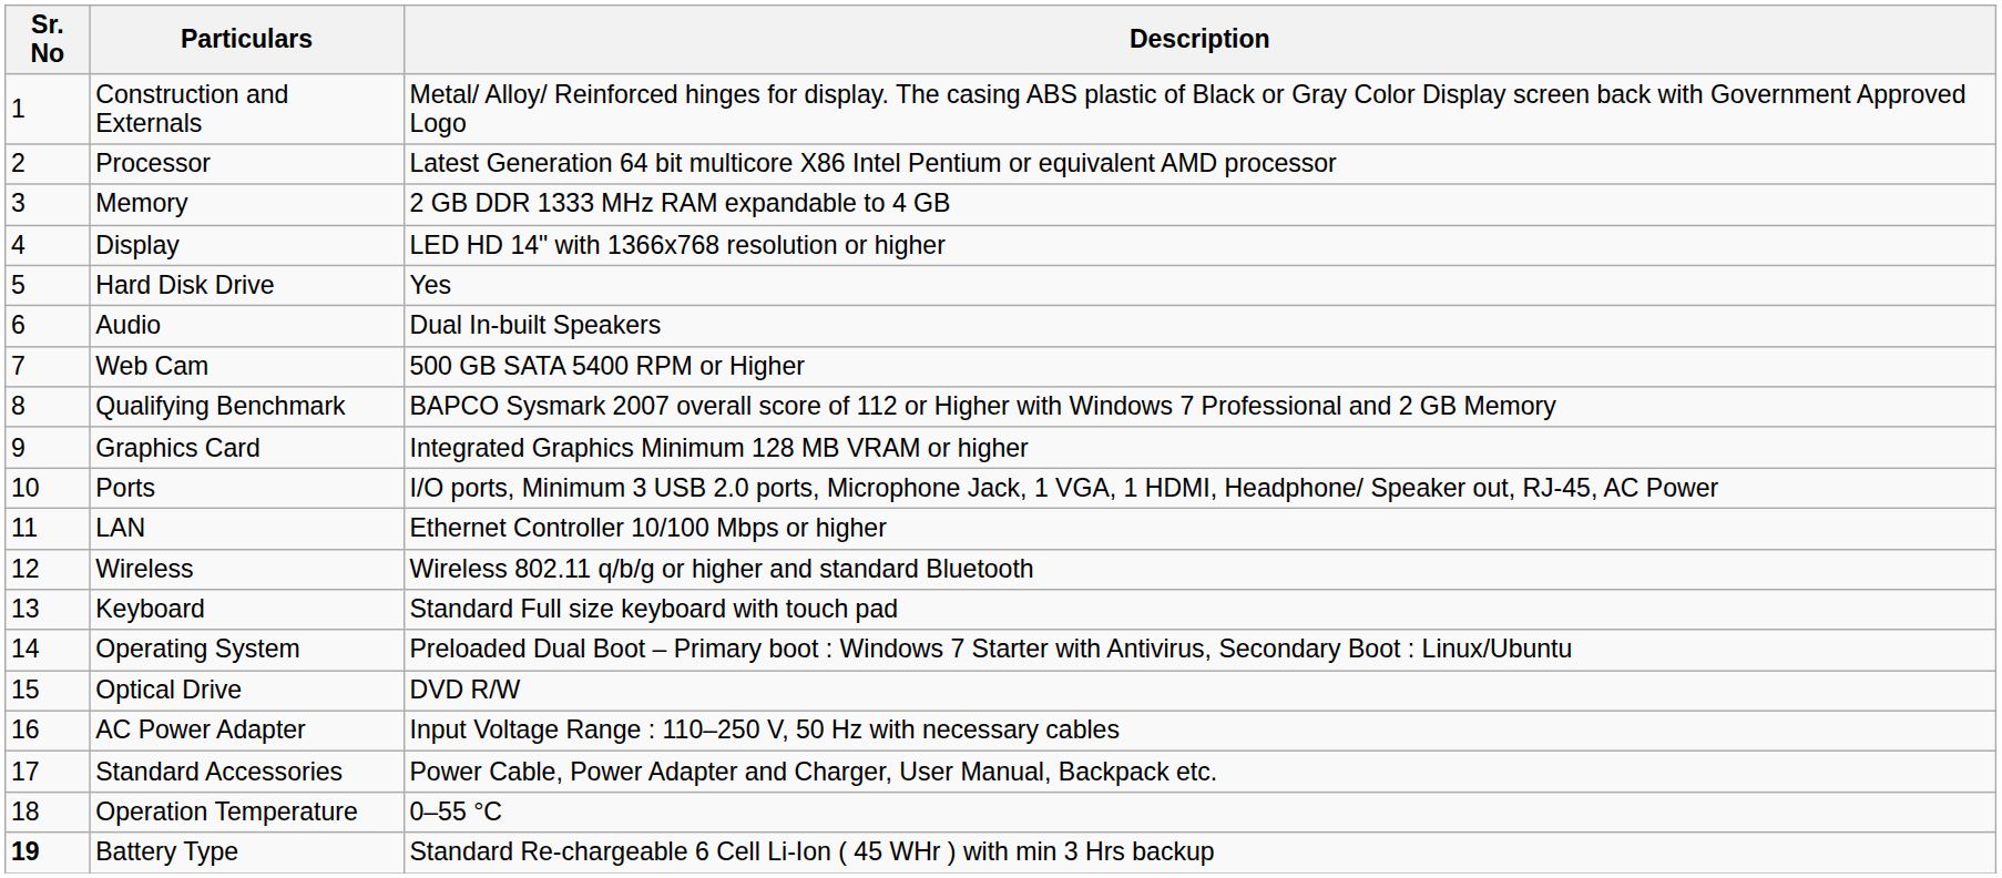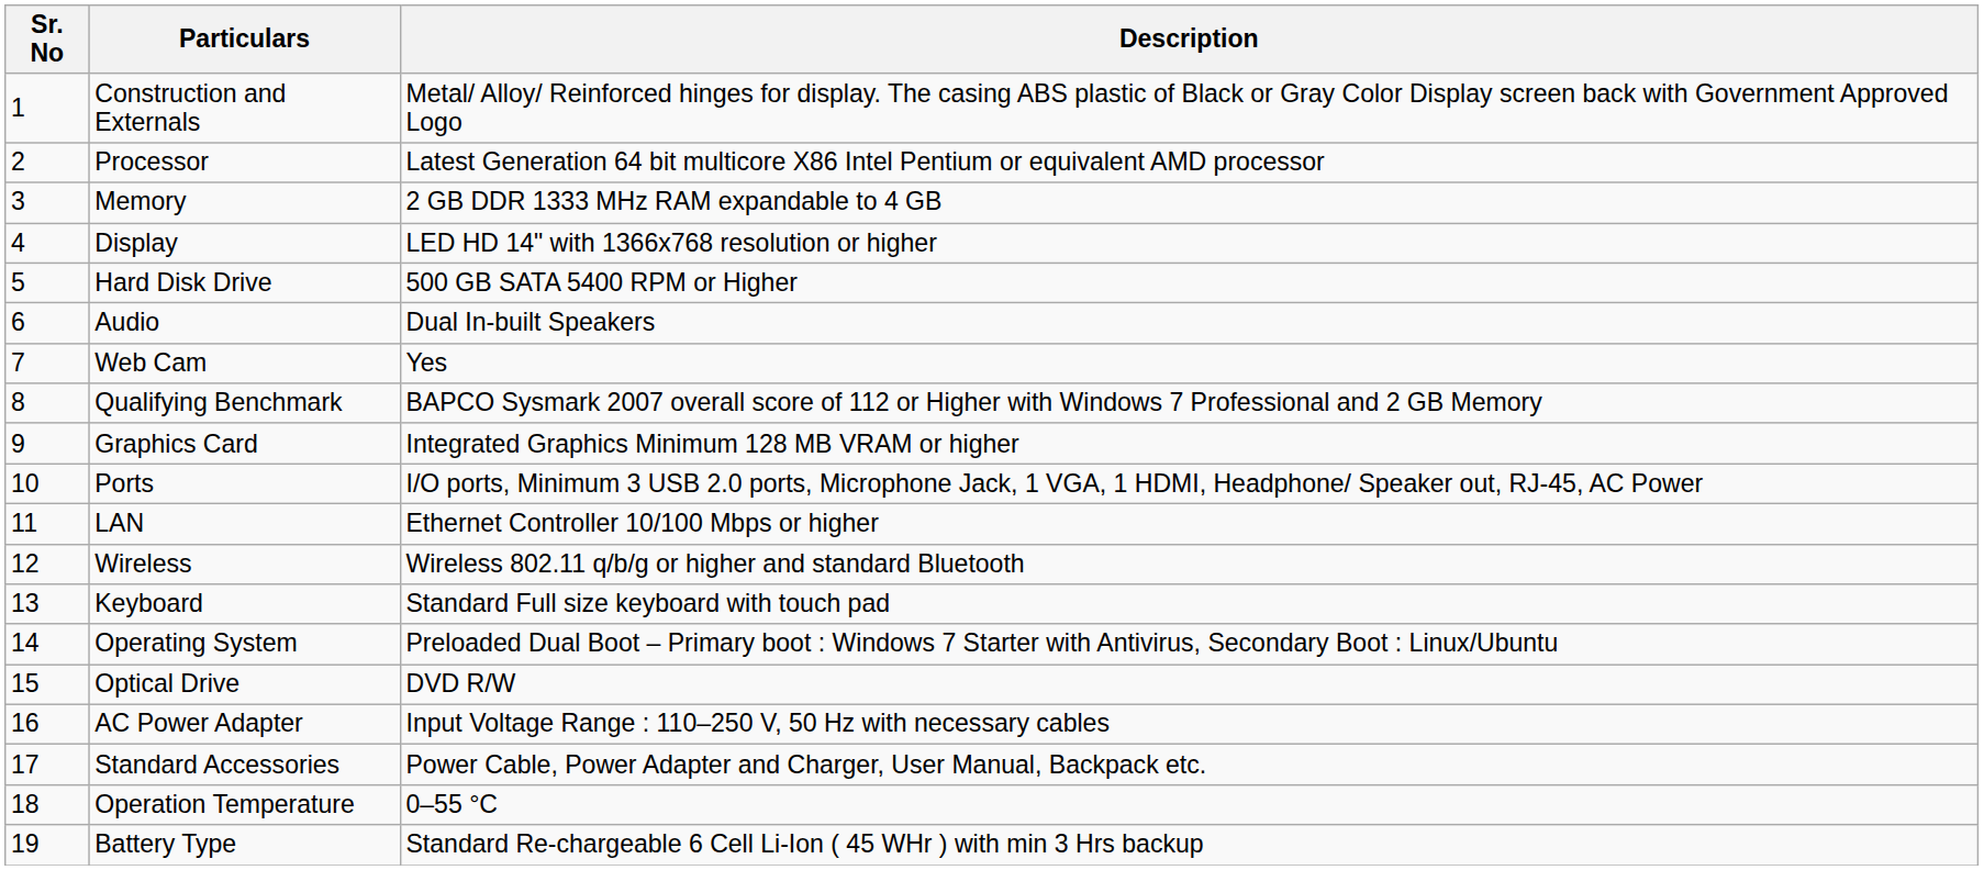Hard Disk Drive | Description: Yes -> 500 GB SATA 5400 RPM or Higher
Web Cam | Description: 500 GB SATA 5400 RPM or Higher -> Yes
Battery Type | Sr. No: bold -> normal
